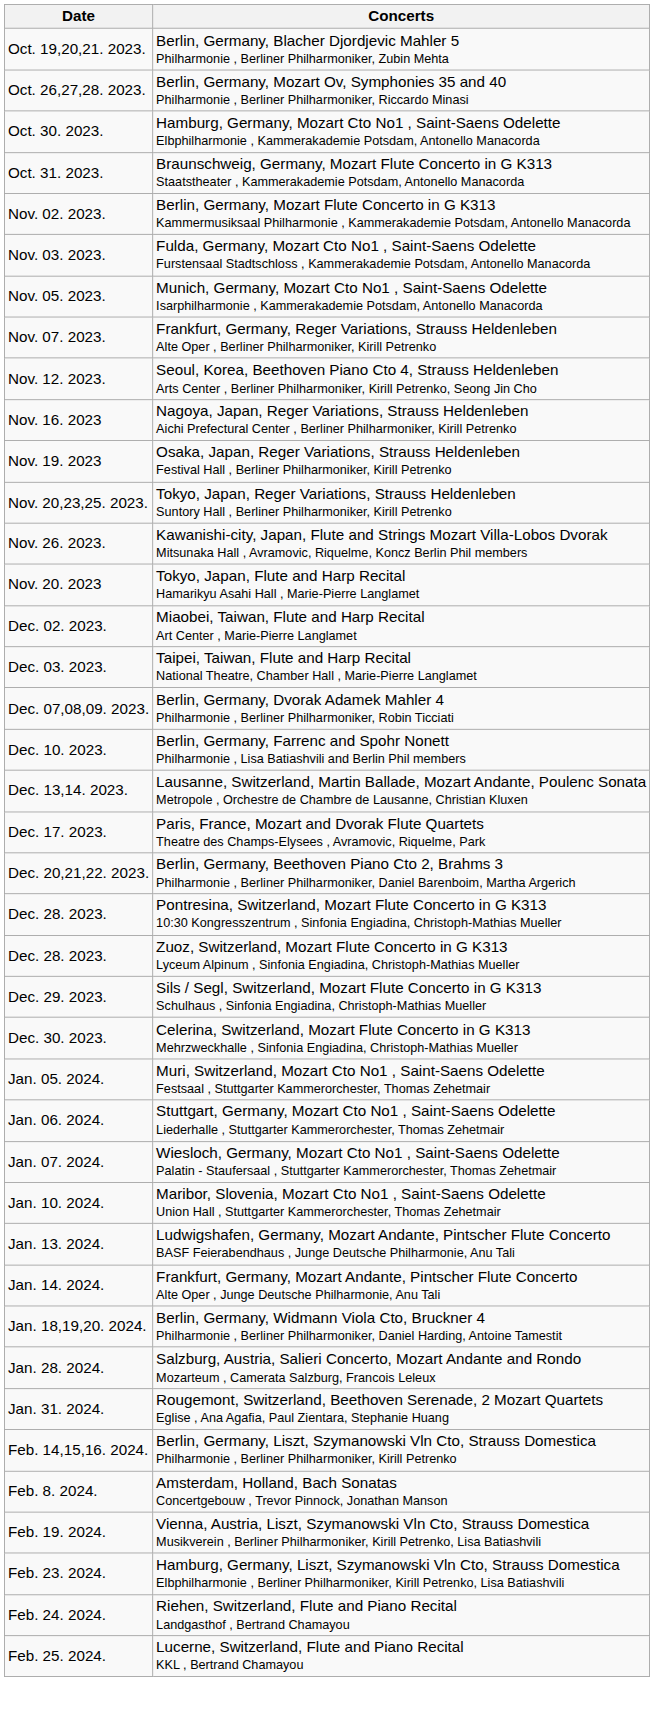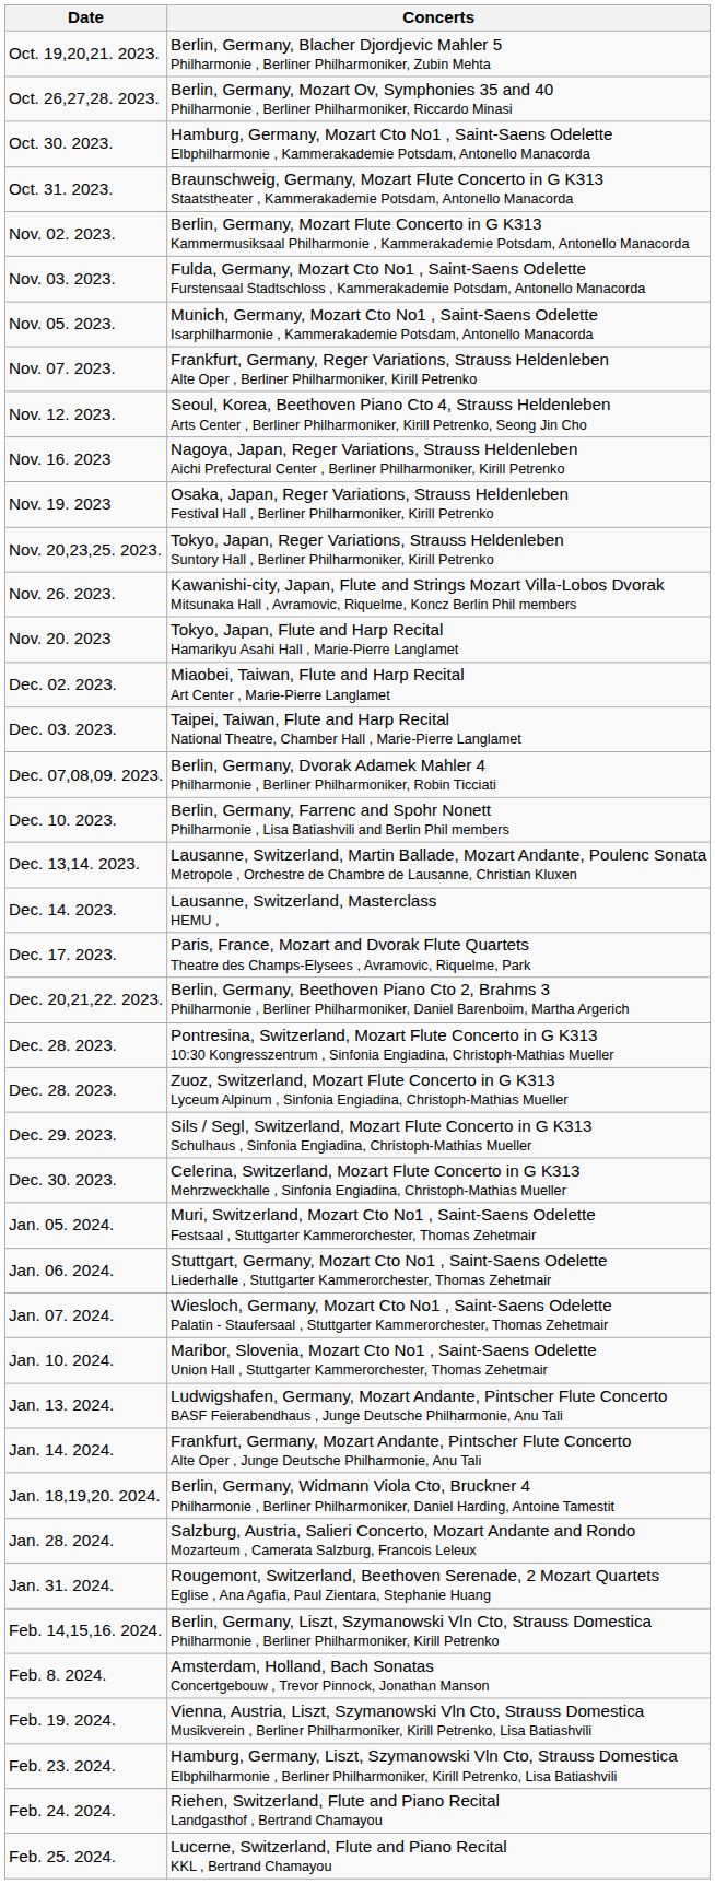+ row: Dec. 14. 2023. | Lausanne, Switzerland, Masterclass HEMU ,
